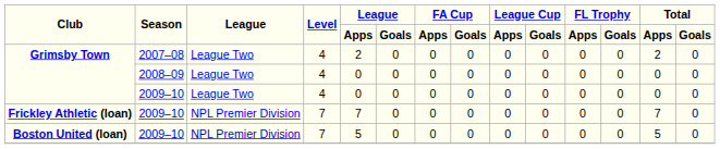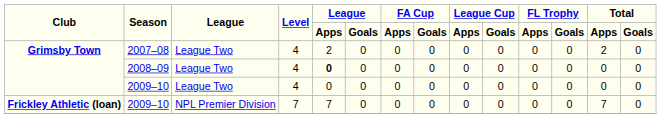Grimsby Town / 2008–09 | League / Apps: normal -> bold
- row: Boston United (loan) | 2009–10 | NPL Premier Division | 7 | 5 | 0 | 0 | 0 | 0 | 0 | 0 | 0 | 5 | 0
